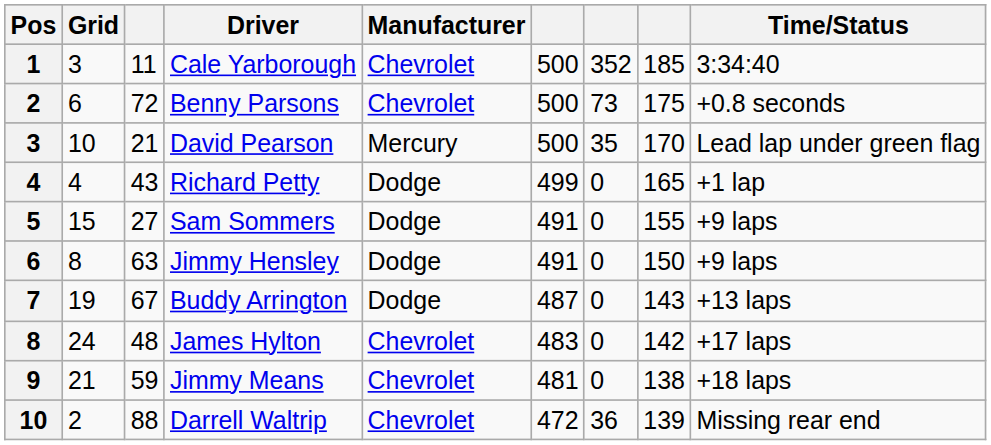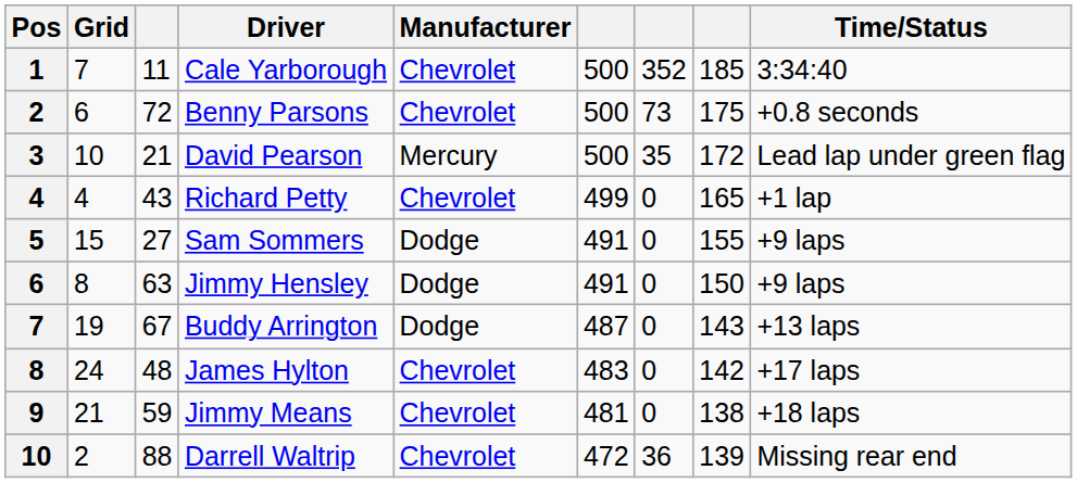Cale Yarborough | Grid: 3 -> 7
David Pearson | column 8: 170 -> 172
Richard Petty | Manufacturer: Dodge -> Chevrolet
